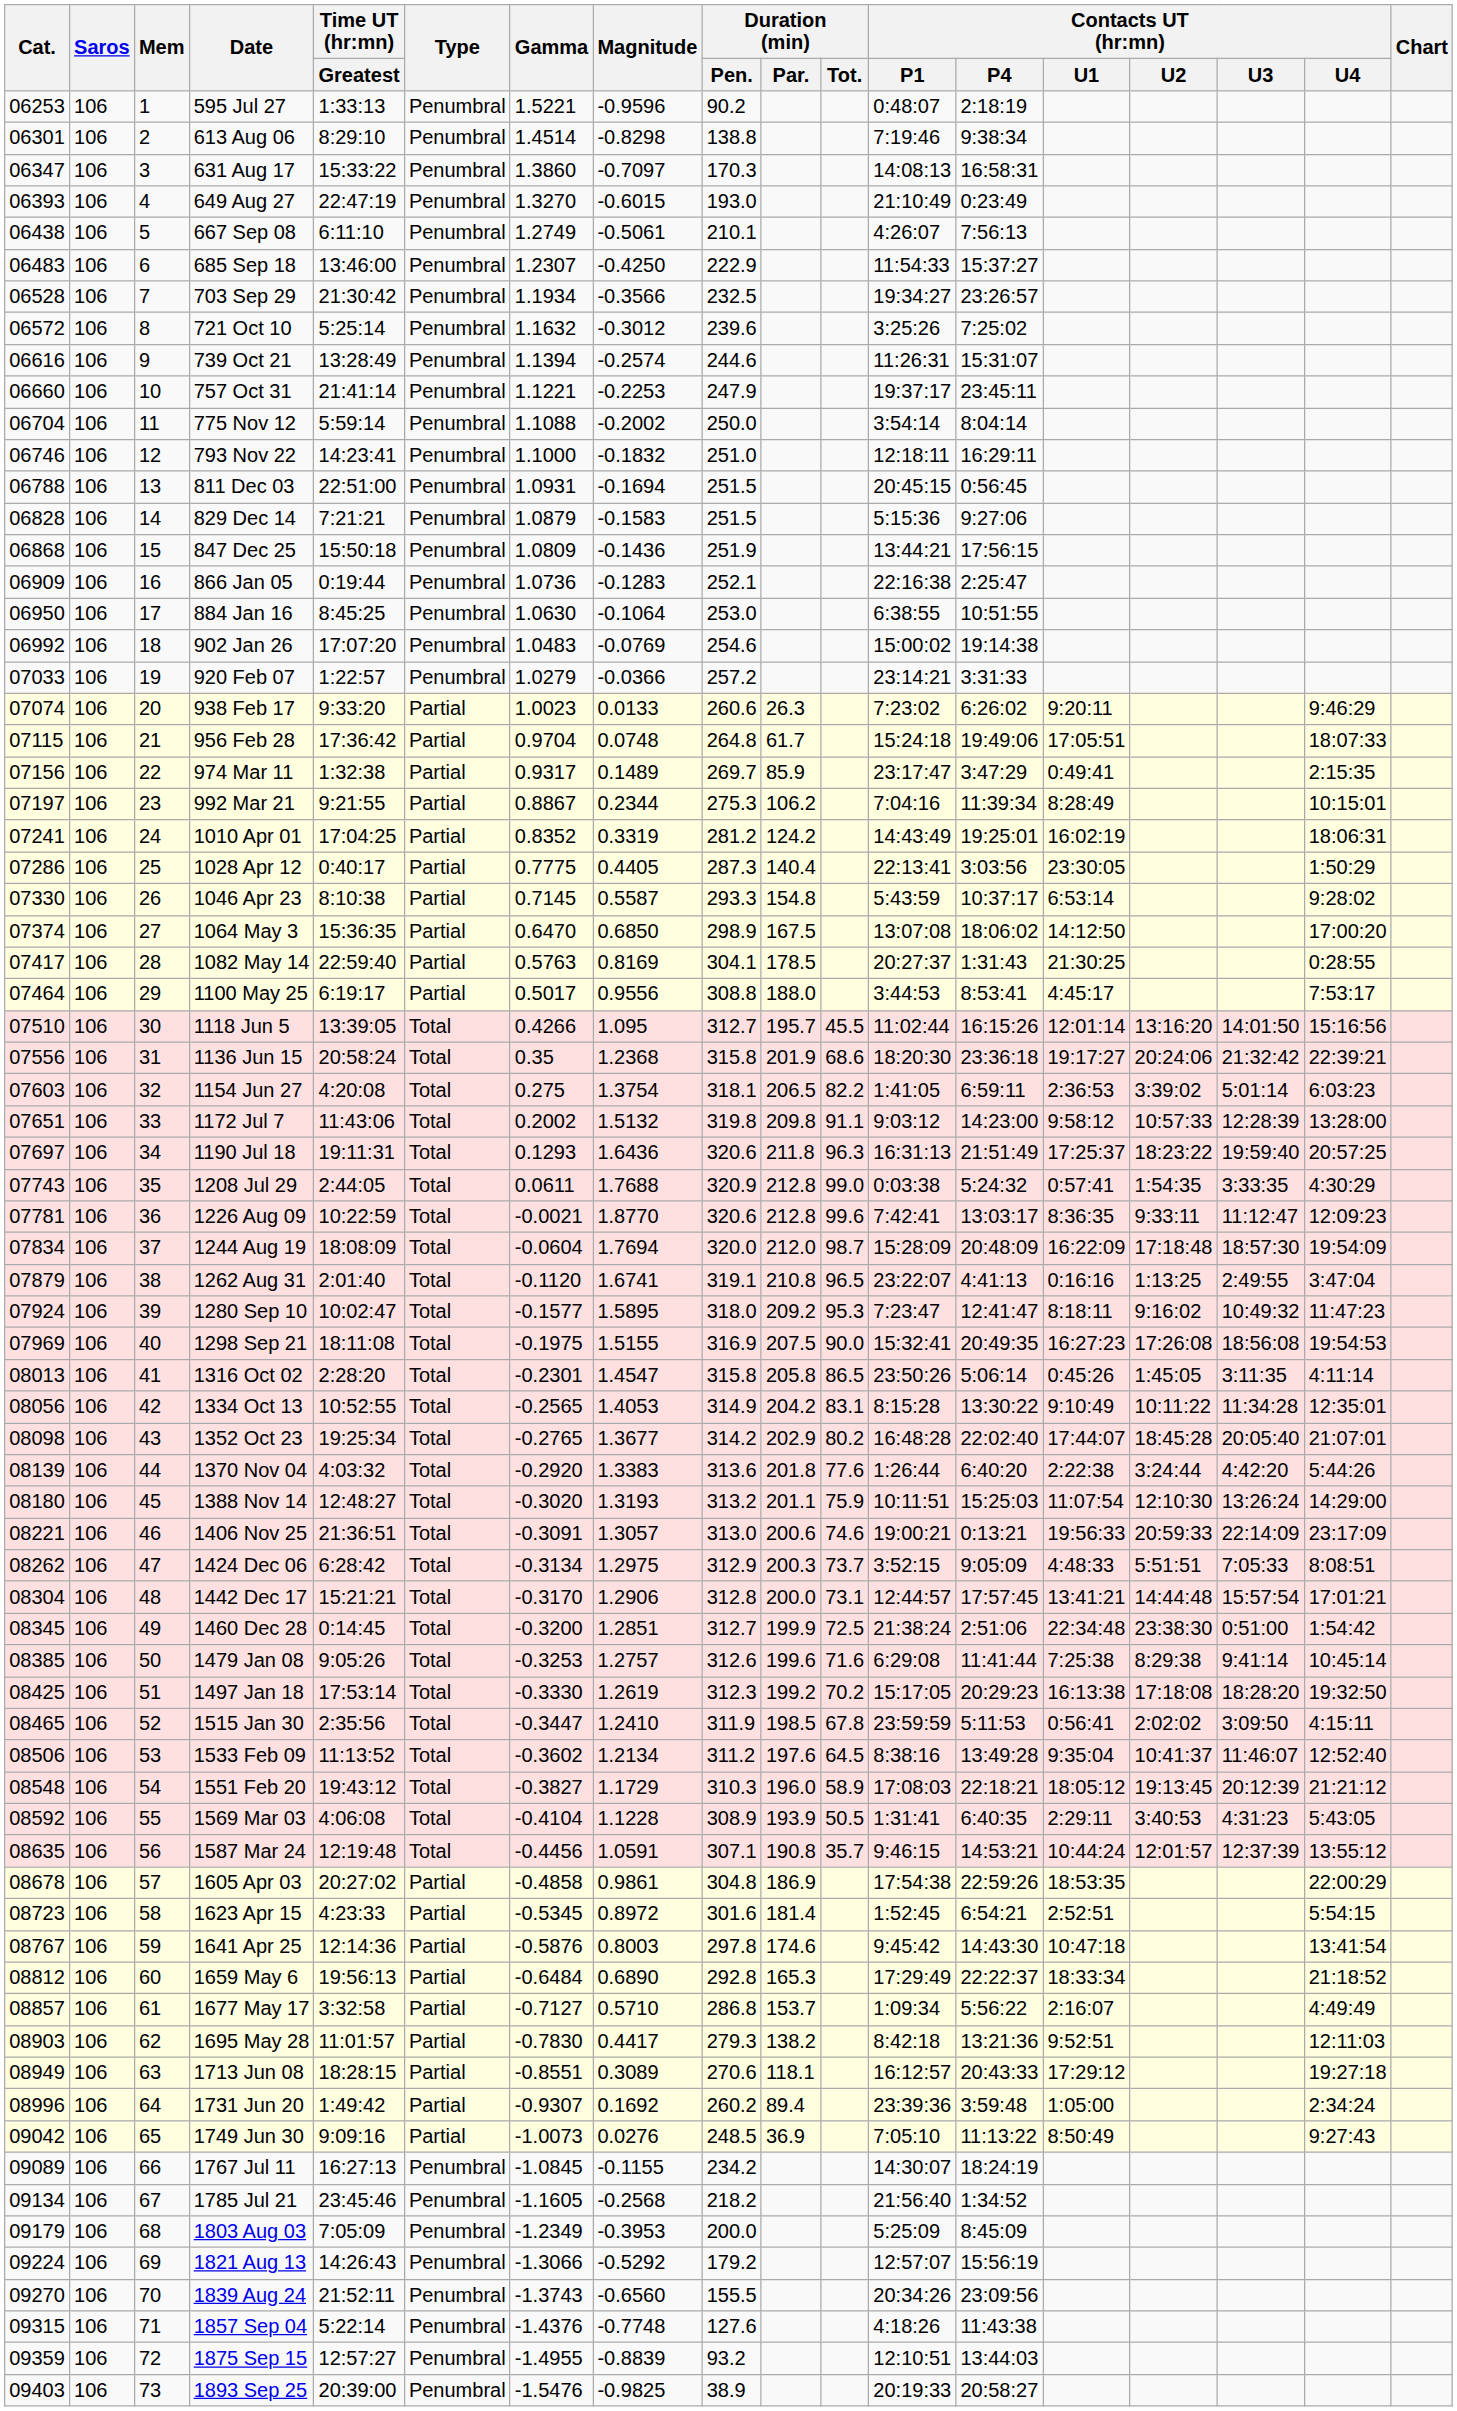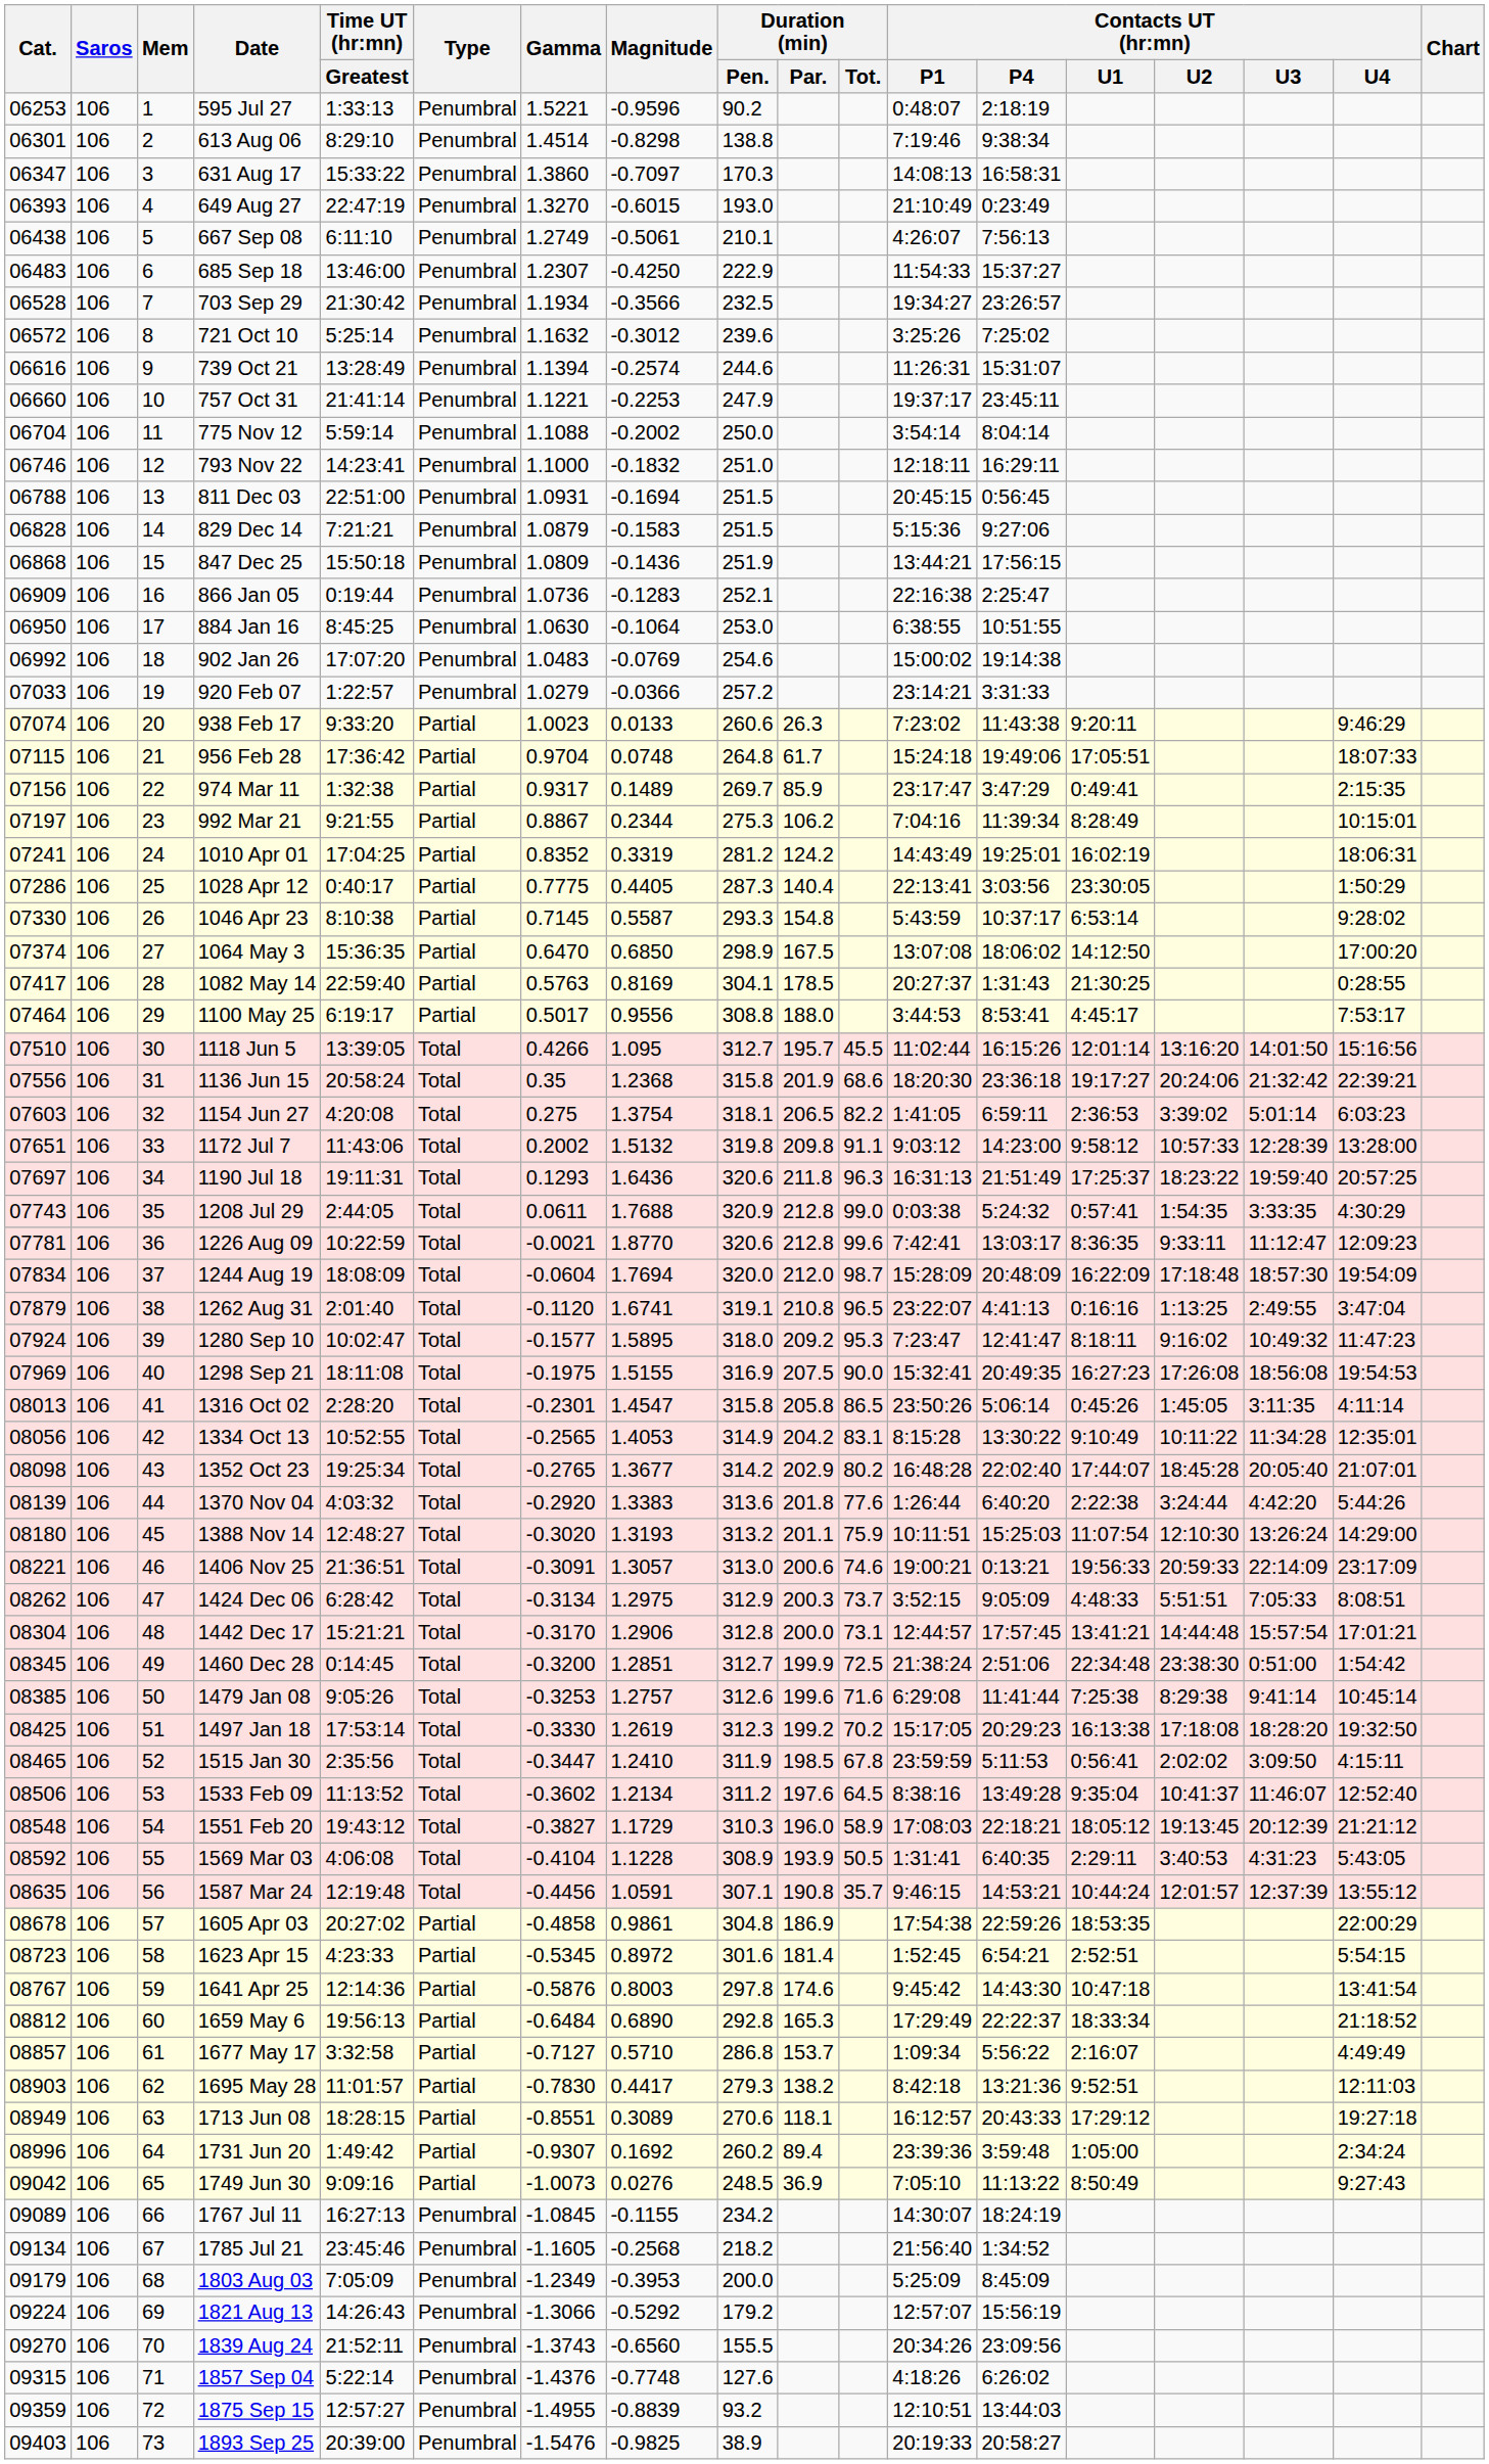938 Feb 17 | Contacts UT (hr:mn) / P4: 6:26:02 -> 11:43:38
1857 Sep 04 | Contacts UT (hr:mn) / P4: 11:43:38 -> 6:26:02
